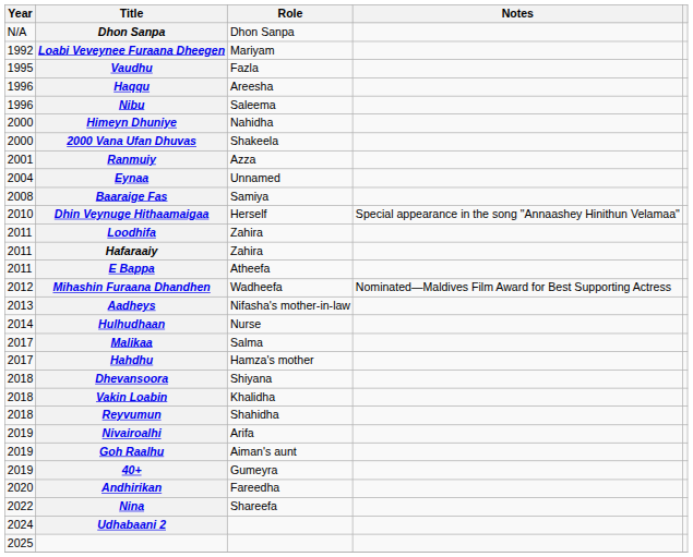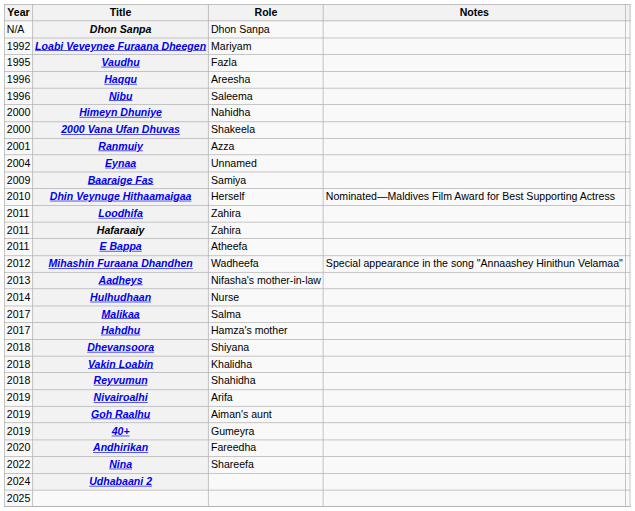Baaraige Fas | Year: 2008 -> 2009
Dhin Veynuge Hithaamaigaa | Notes: Special appearance in the song "Annaashey Hinithun Velamaa" -> Nominated—Maldives Film Award for Best Supporting Actress
Mihashin Furaana Dhandhen | Notes: Nominated—Maldives Film Award for Best Supporting Actress -> Special appearance in the song "Annaashey Hinithun Velamaa"
